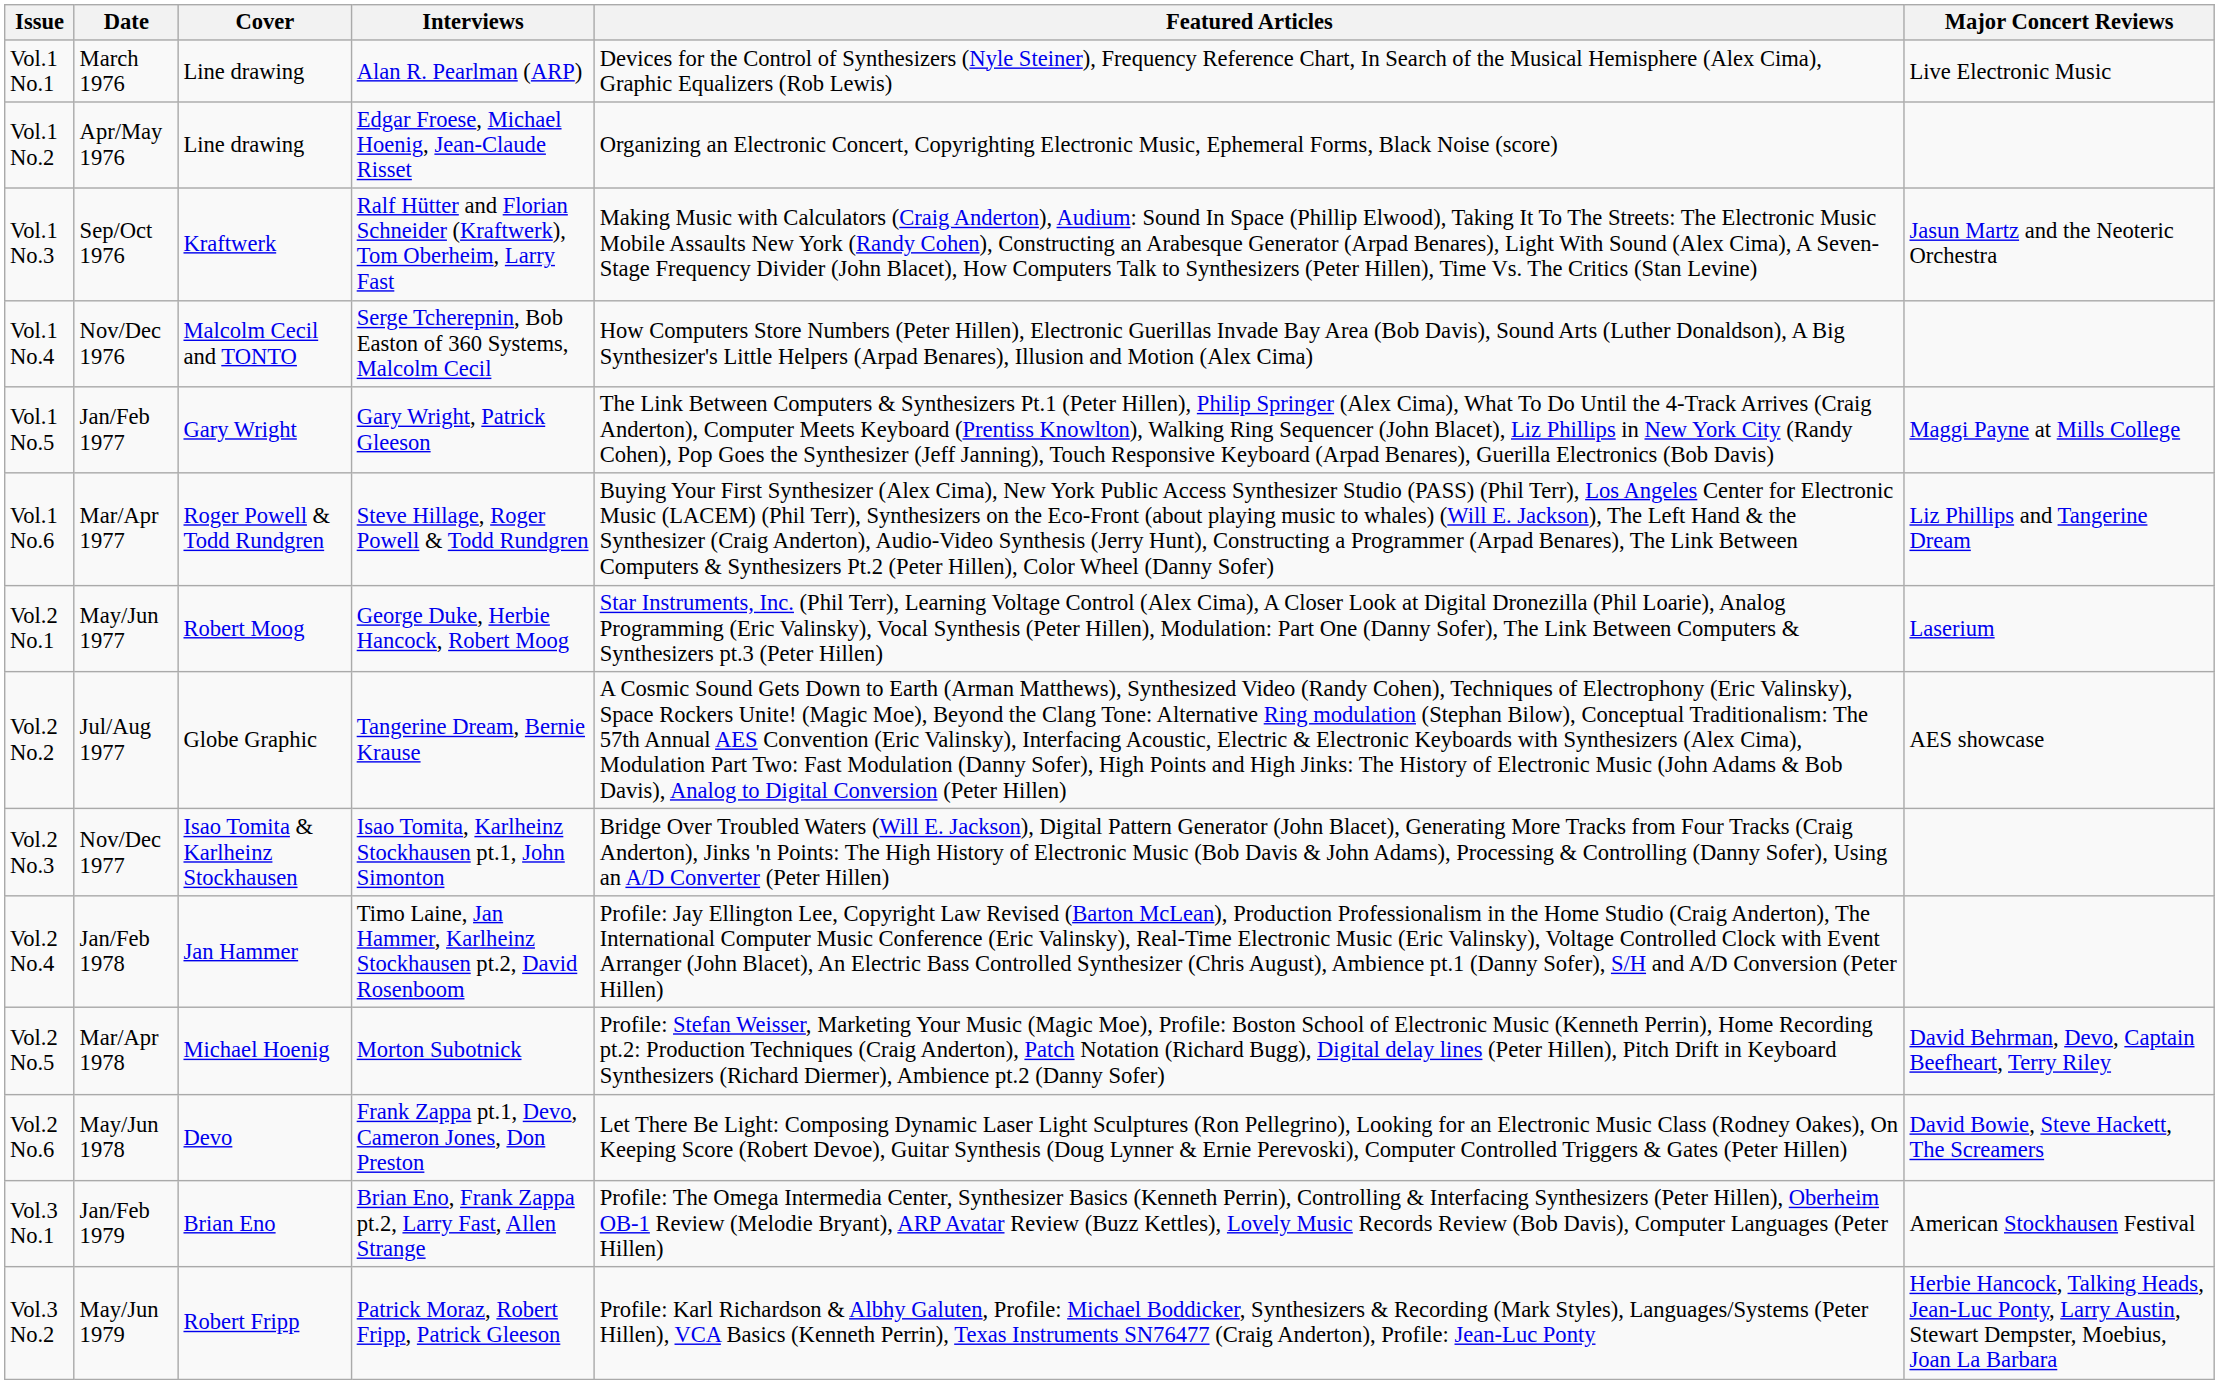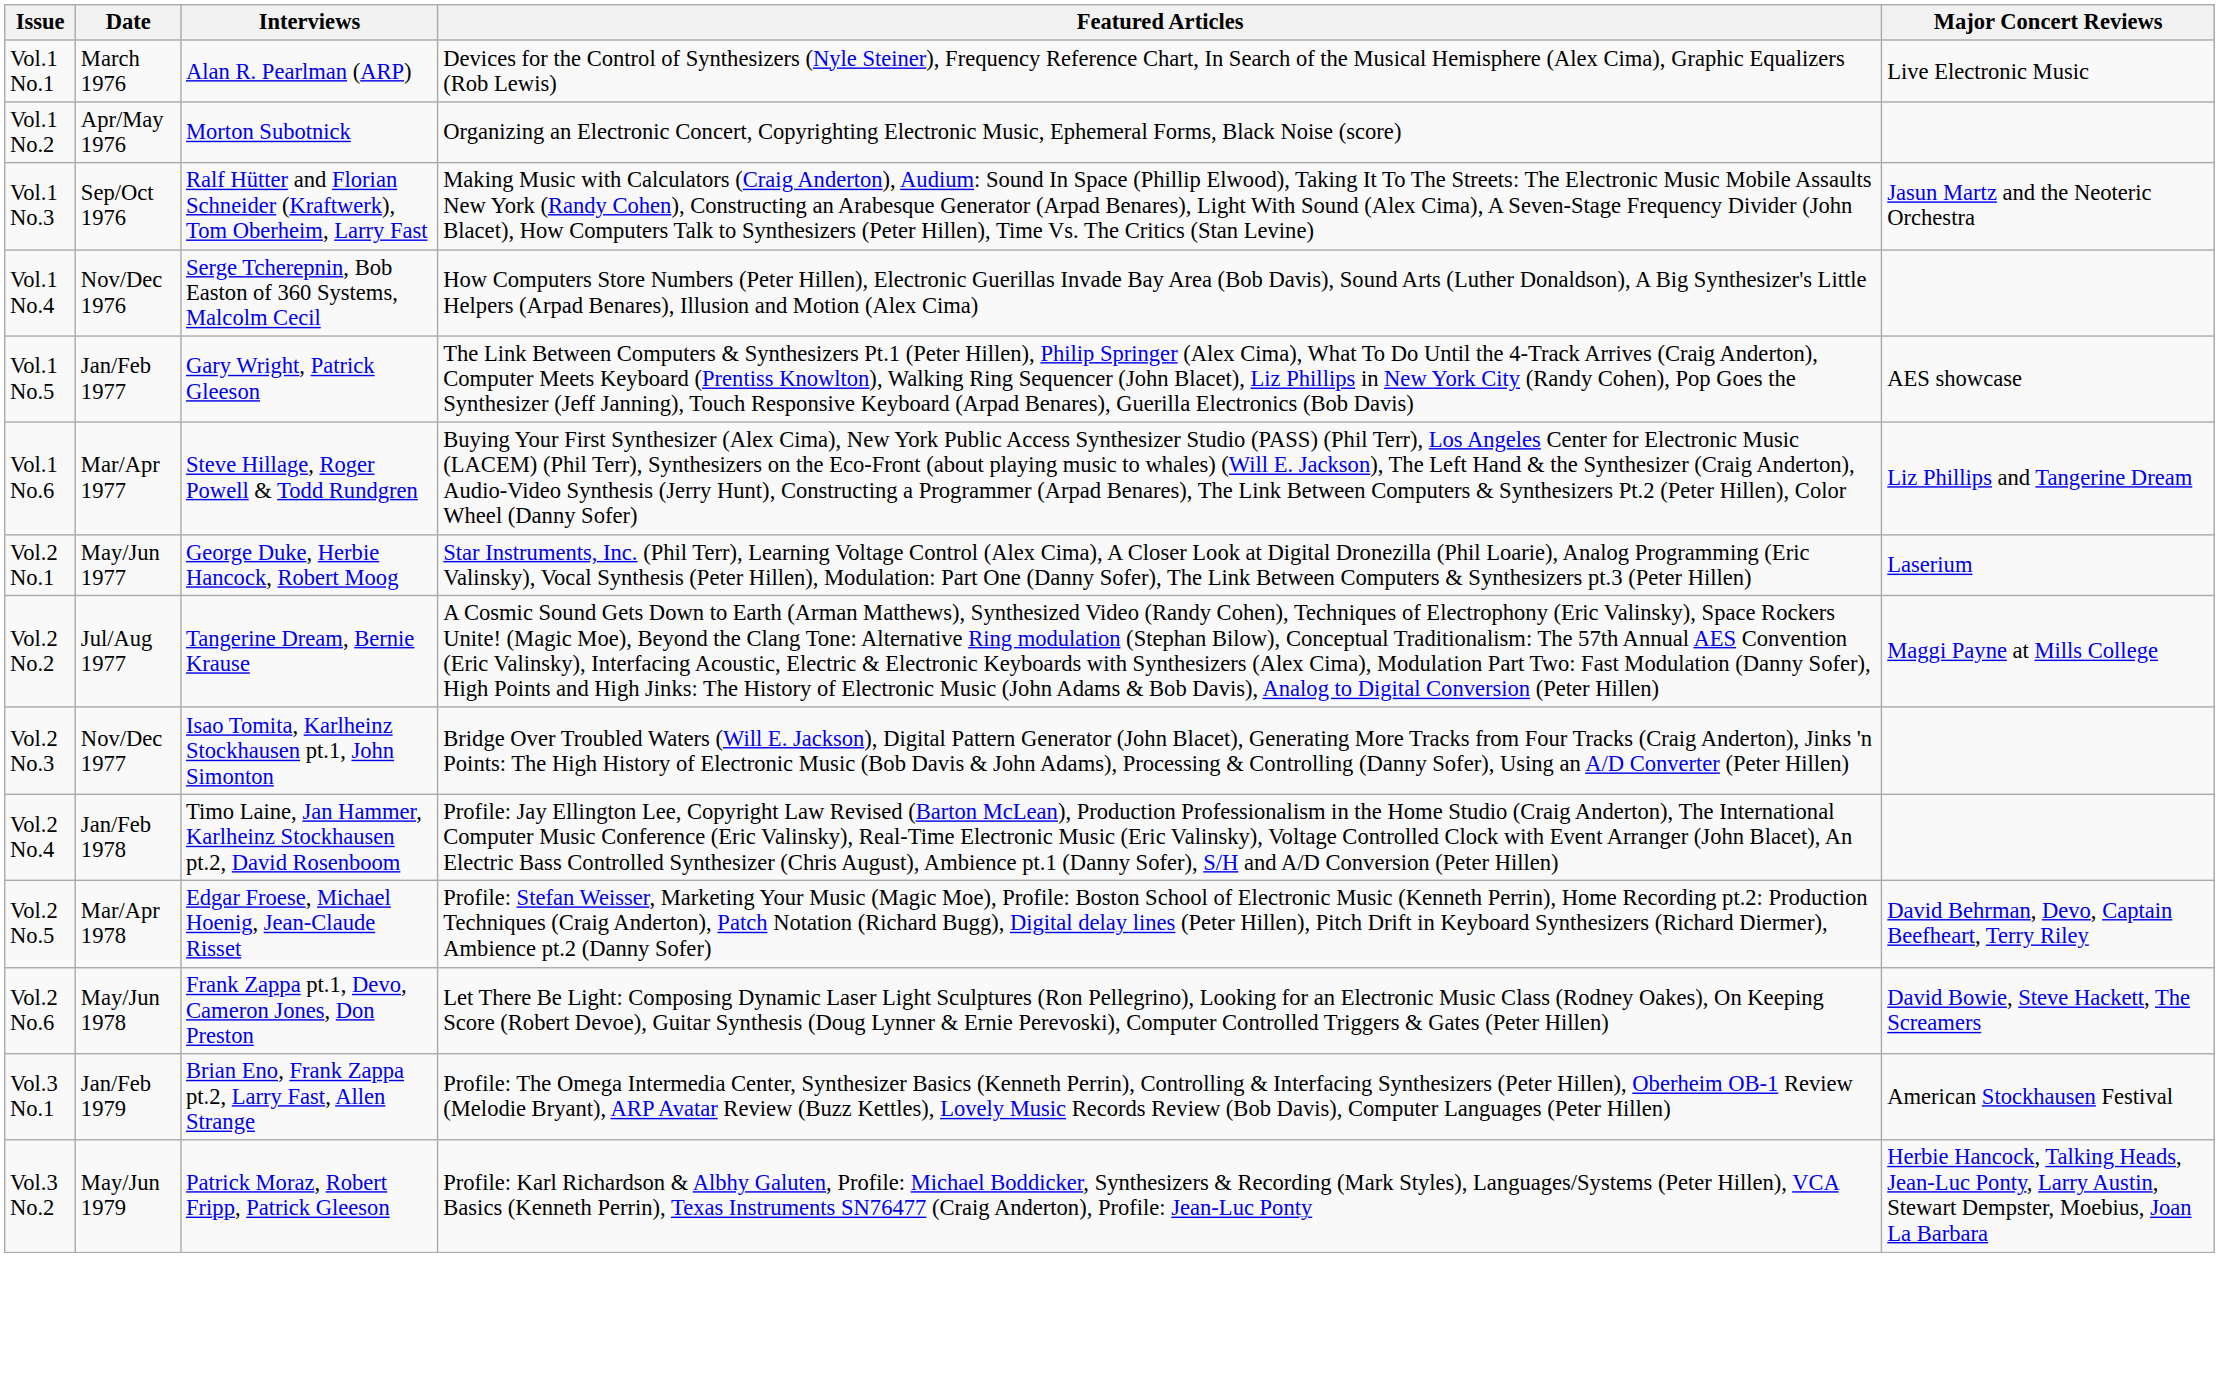- column: Cover | Line drawing | Line drawing | Kraftwerk | Malcolm Cecil and TONTO | Gary Wright | Roger Powell & Todd Rundgren | Robert Moog | Globe Graphic | Isao Tomita & Karlheinz Stockhausen | Jan Hammer | Michael Hoenig | Devo | Brian Eno | Robert Fripp
Vol.1 No.2 | Interviews: Edgar Froese, Michael Hoenig, Jean-Claude Risset -> Morton Subotnick
Vol.1 No.5 | Major Concert Reviews: Maggi Payne at Mills College -> AES showcase
Vol.2 No.2 | Major Concert Reviews: AES showcase -> Maggi Payne at Mills College
Vol.2 No.5 | Interviews: Morton Subotnick -> Edgar Froese, Michael Hoenig, Jean-Claude Risset
